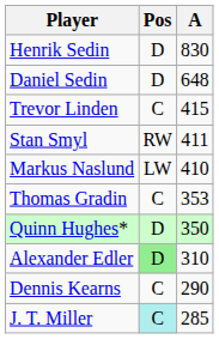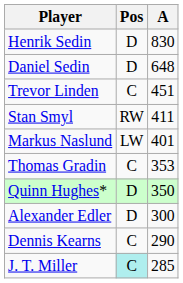Trevor Linden | A: 415 -> 451
Markus Naslund | A: 410 -> 401
Alexander Edler | Pos: lightgreen background -> no background
Alexander Edler | A: 310 -> 300
